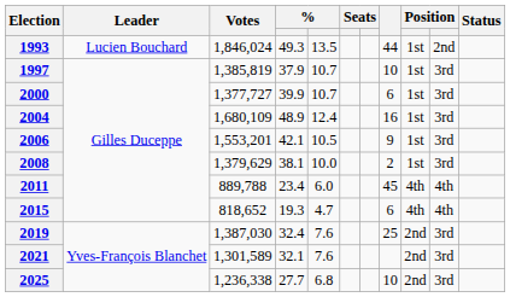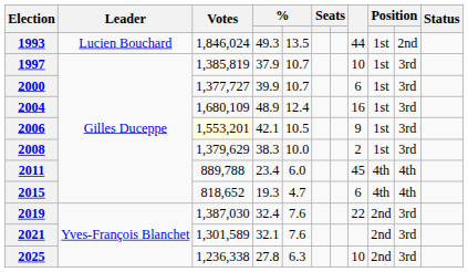2006 | Votes: no background -> lightyellow background
2008 | column 4: 38.1 -> 38.3
2019 | column 8: 25 -> 22
2025 | column 4: 27.7 -> 27.8
2025 | column 5: 6.8 -> 6.3
